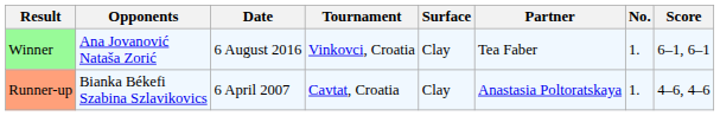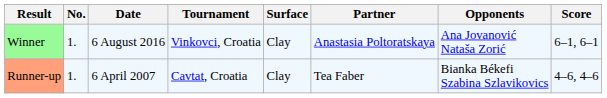columns swapped: No. <-> Opponents
Winner | Partner: Tea Faber -> Anastasia Poltoratskaya
Runner-up | Partner: Anastasia Poltoratskaya -> Tea Faber
